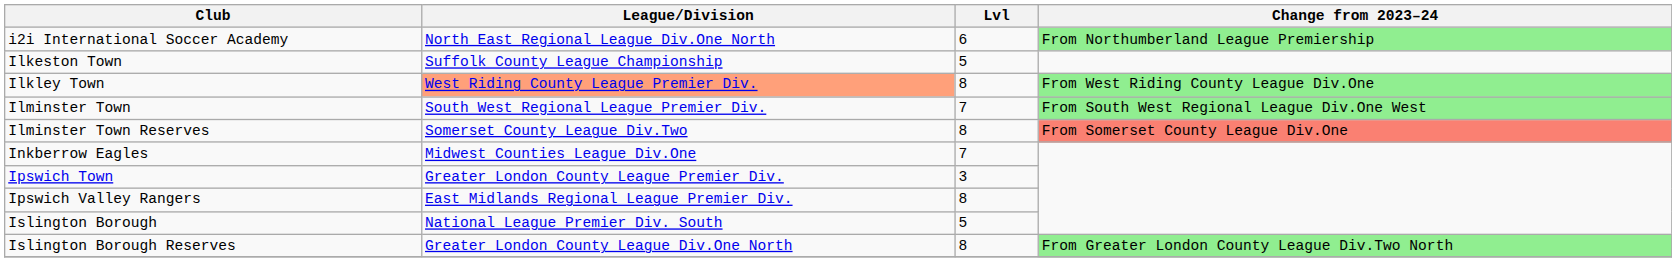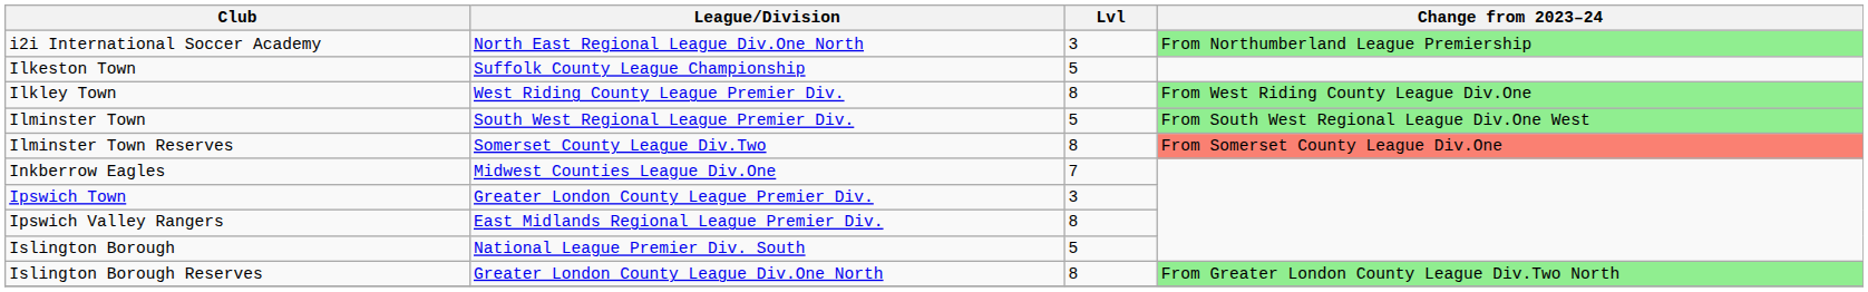i2i International Soccer Academy | Lvl: 6 -> 3
Ilkley Town | League/Division: lightsalmon background -> no background
Ilminster Town | Lvl: 7 -> 5
